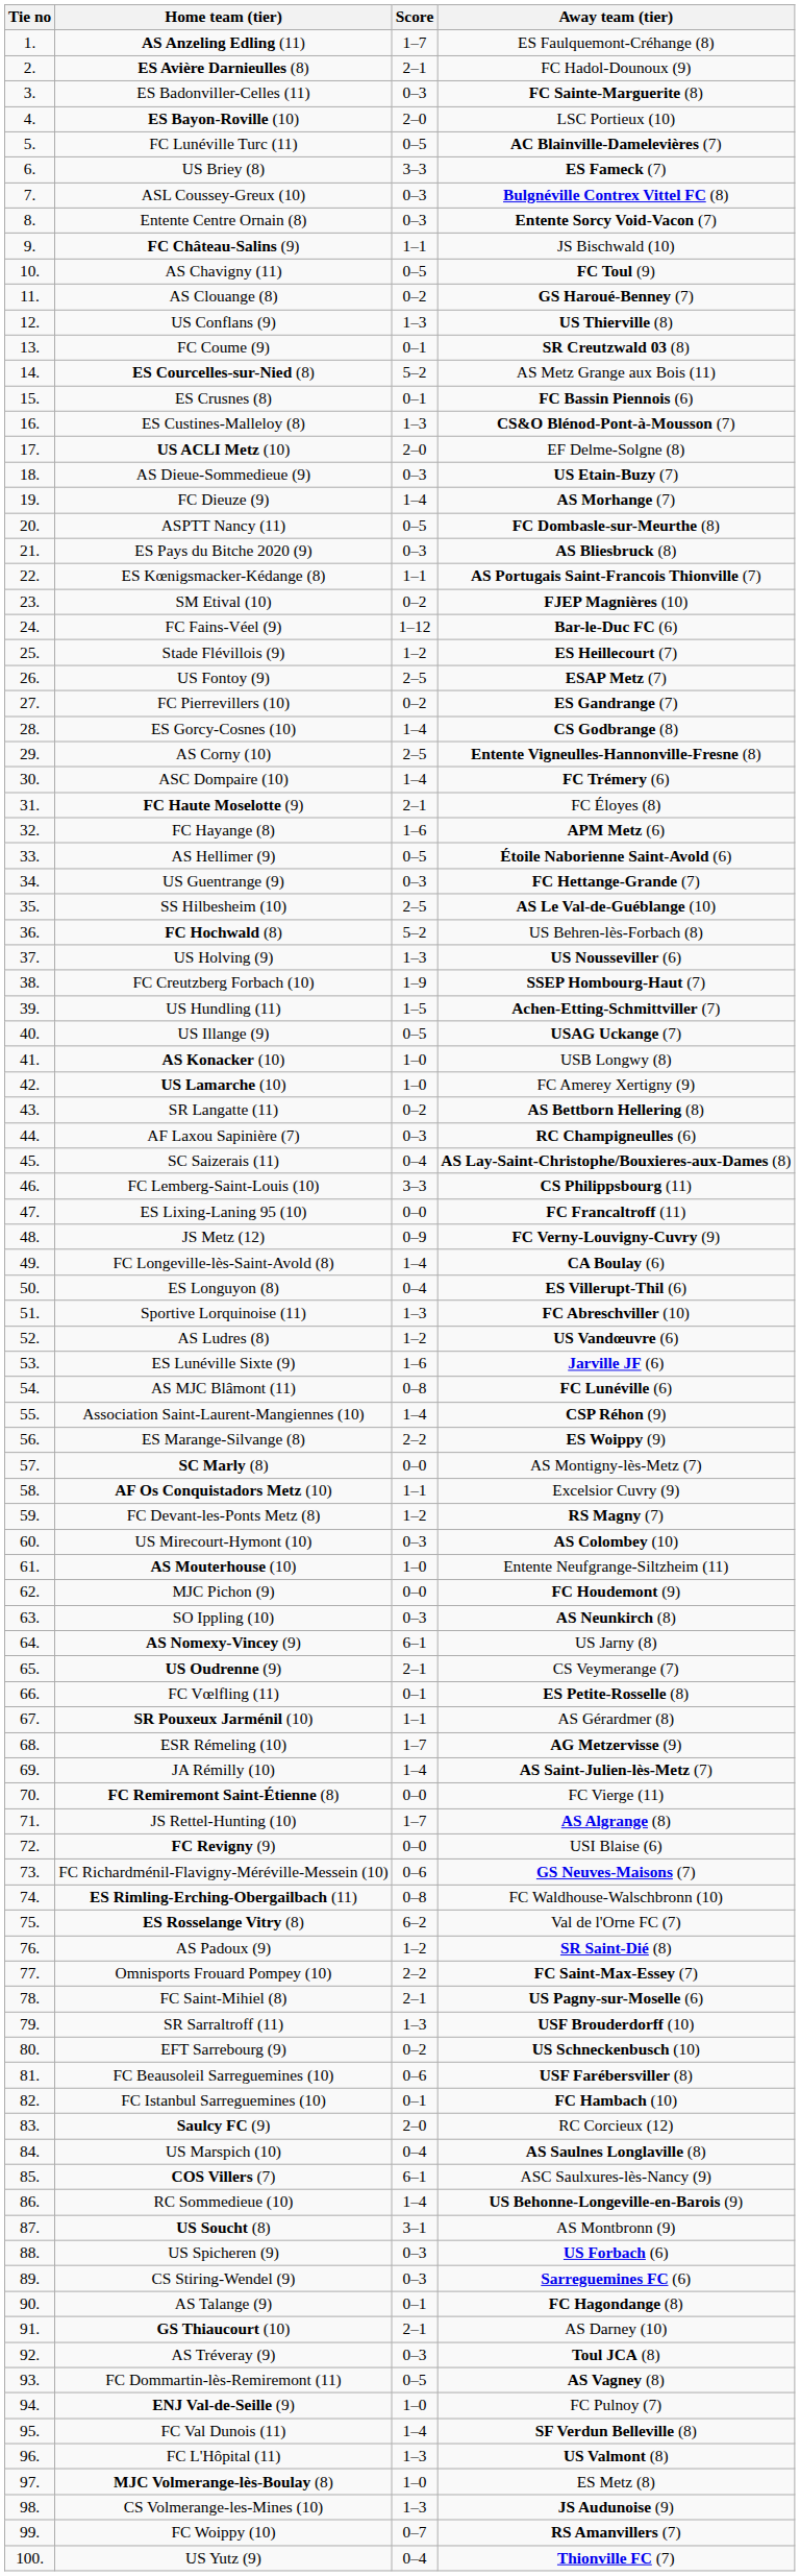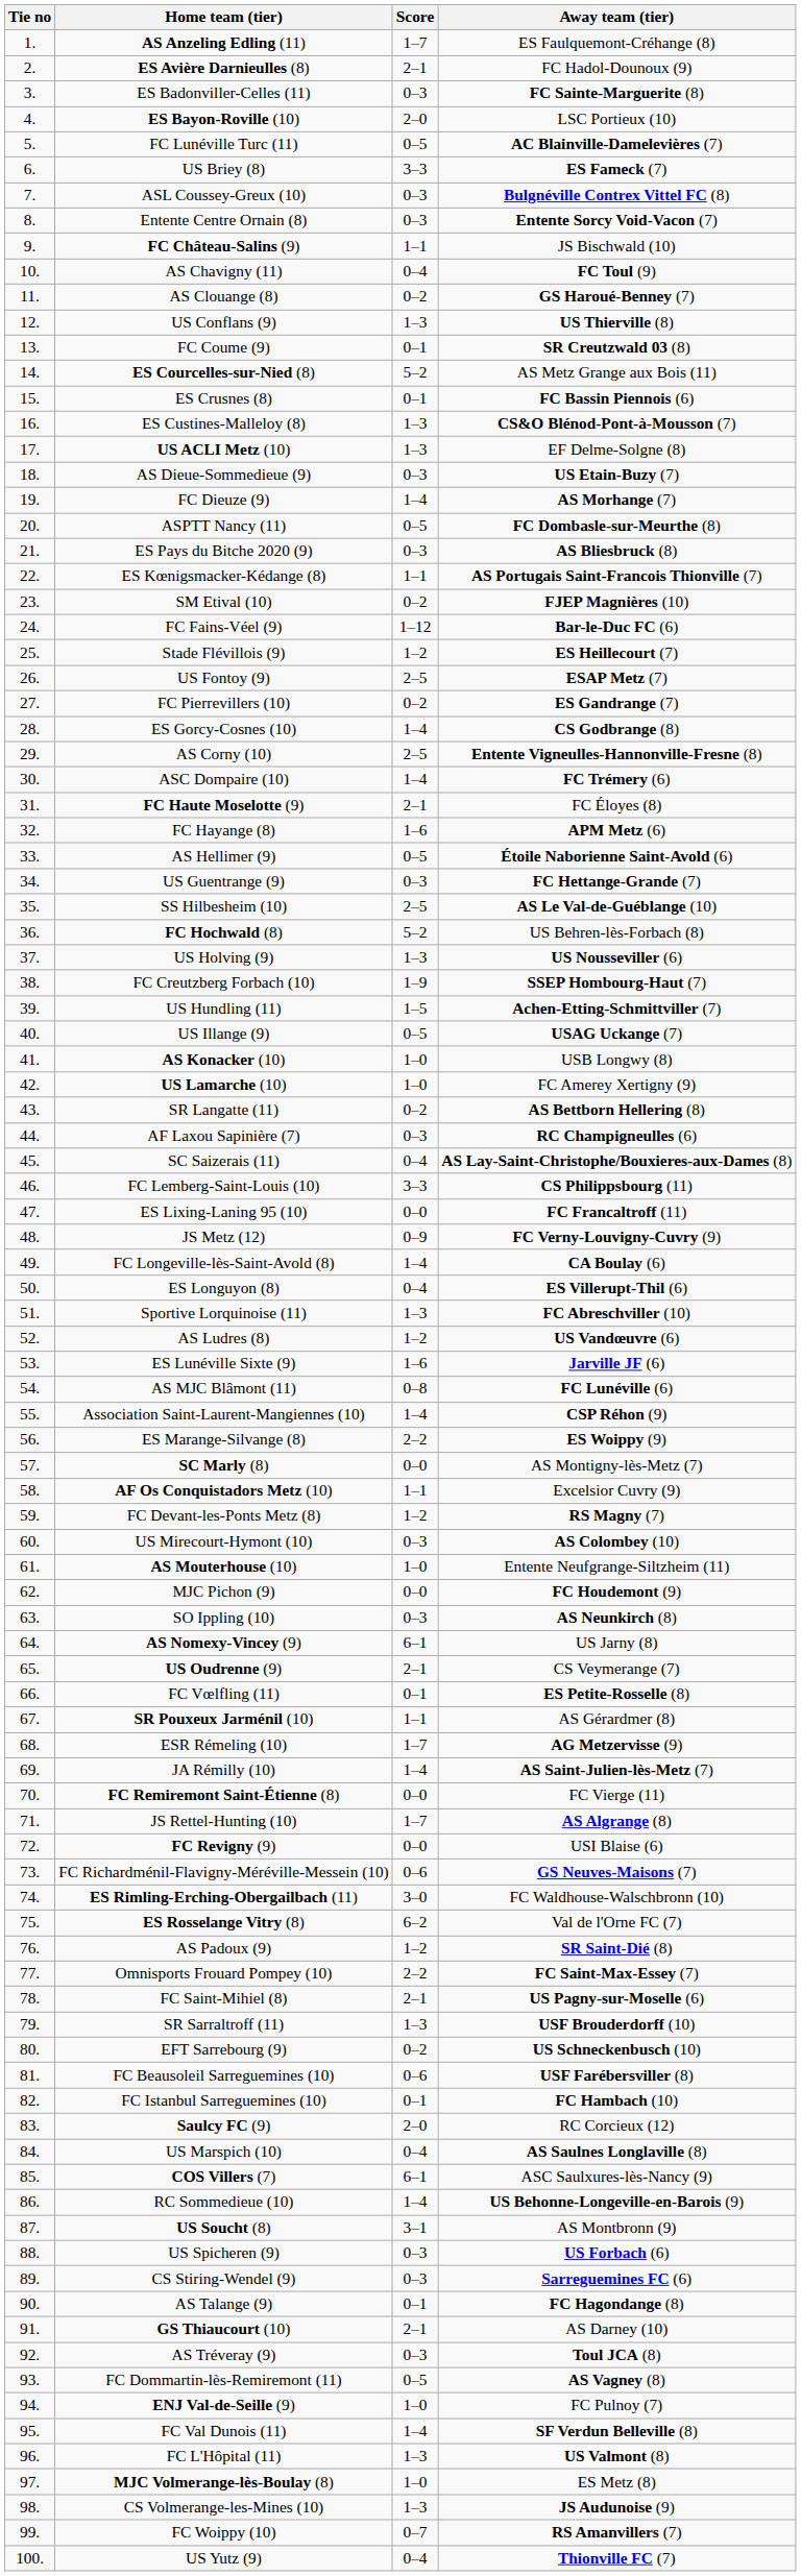AS Chavigny (11) | Score: 0–5 -> 0–4
US ACLI Metz (10) | Score: 2–0 -> 1–3
ES Rimling-Erching-Obergailbach (11) | Score: 0–8 -> 3–0
